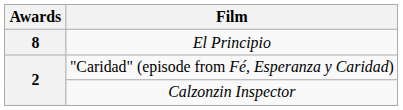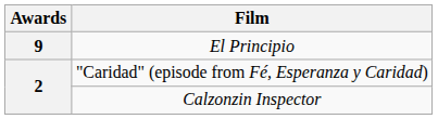El Principio | Awards: 8 -> 9
